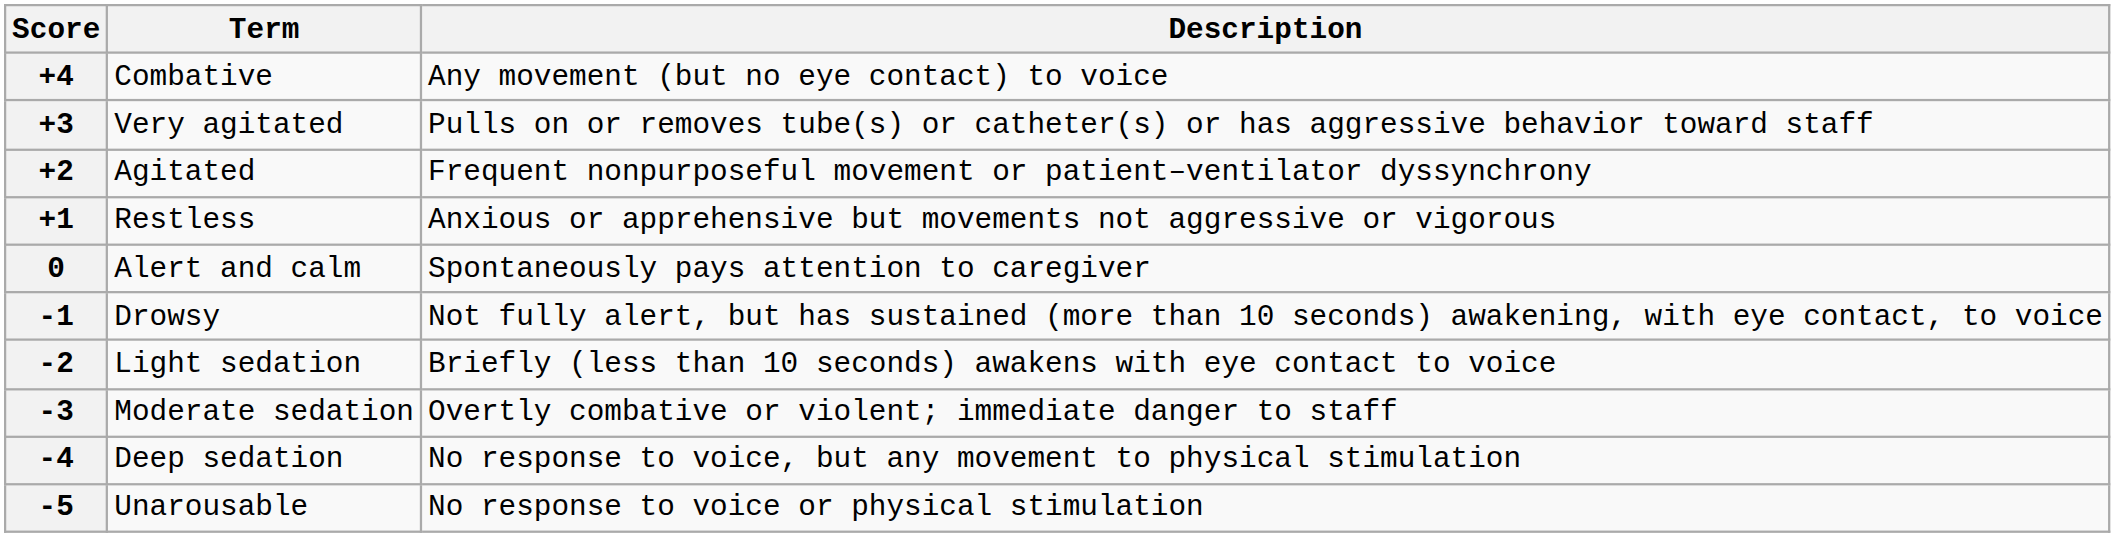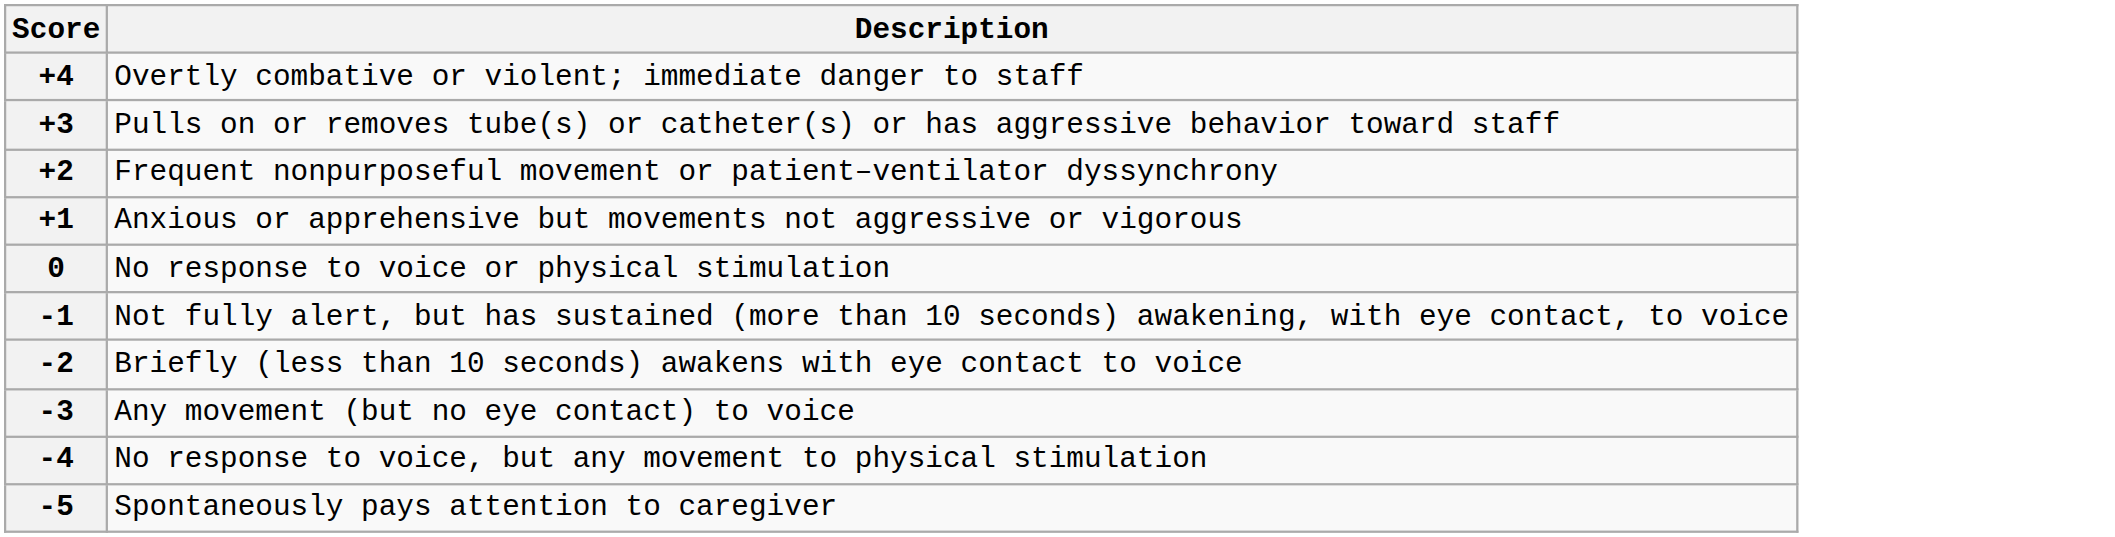- column: Term | Combative | Very agitated | Agitated | Restless | Alert and calm | Drowsy | Light sedation | Moderate sedation | Deep sedation | Unarousable
+4 | Description: Any movement (but no eye contact) to voice -> Overtly combative or violent; immediate danger to staff
0 | Description: Spontaneously pays attention to caregiver -> No response to voice or physical stimulation
-3 | Description: Overtly combative or violent; immediate danger to staff -> Any movement (but no eye contact) to voice
-5 | Description: No response to voice or physical stimulation -> Spontaneously pays attention to caregiver
